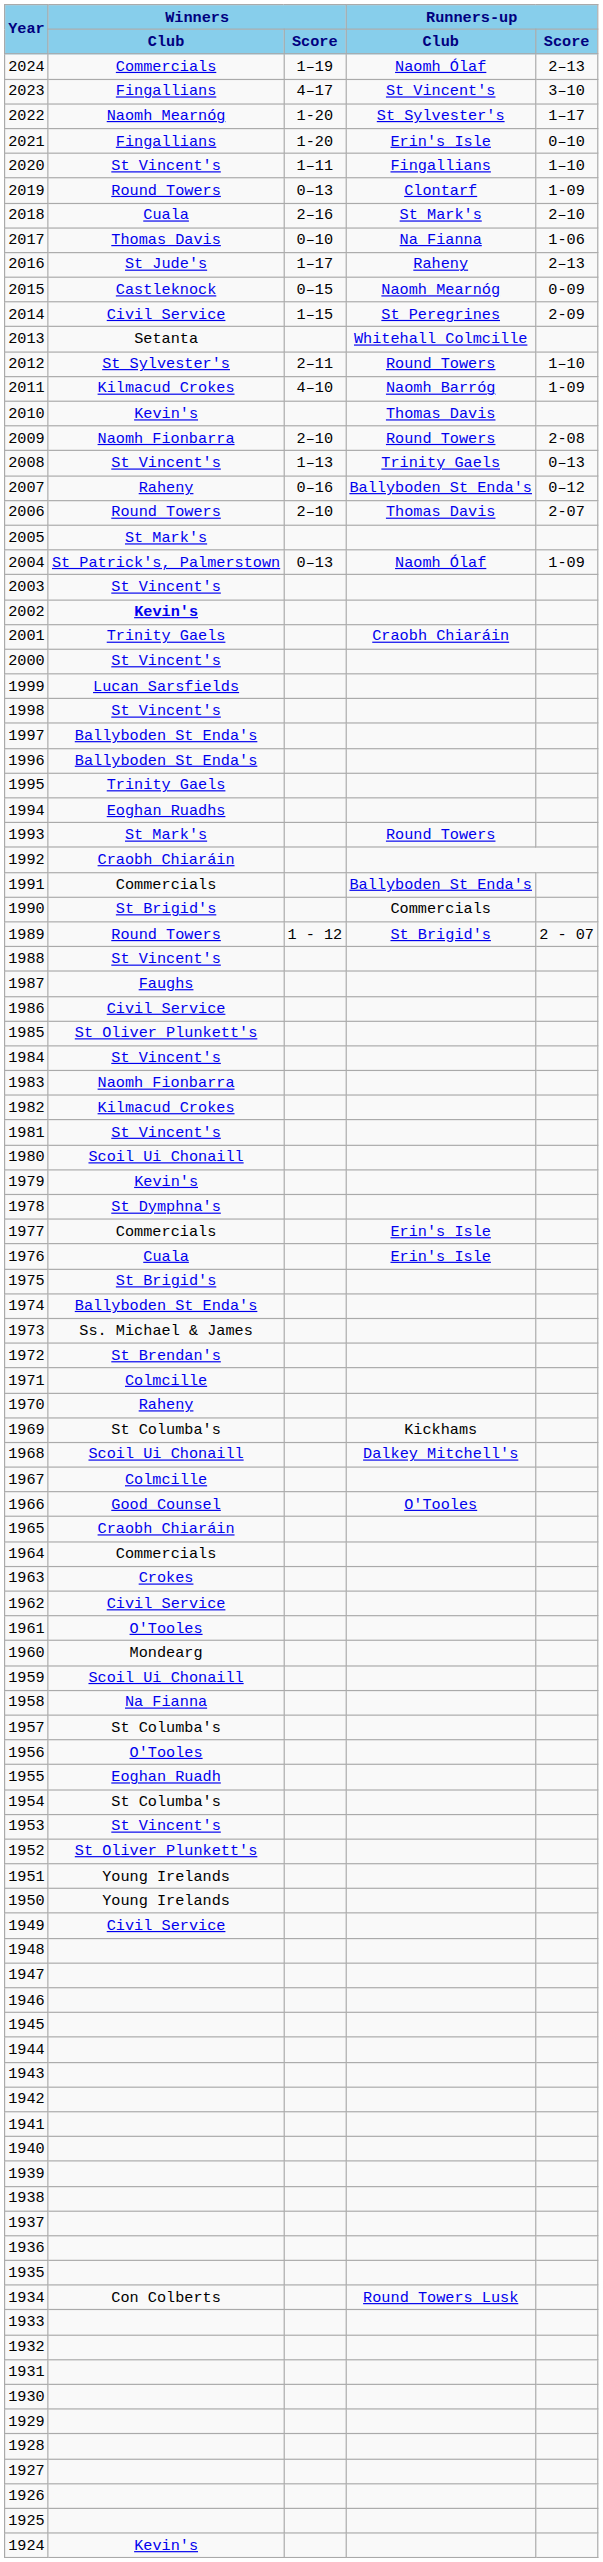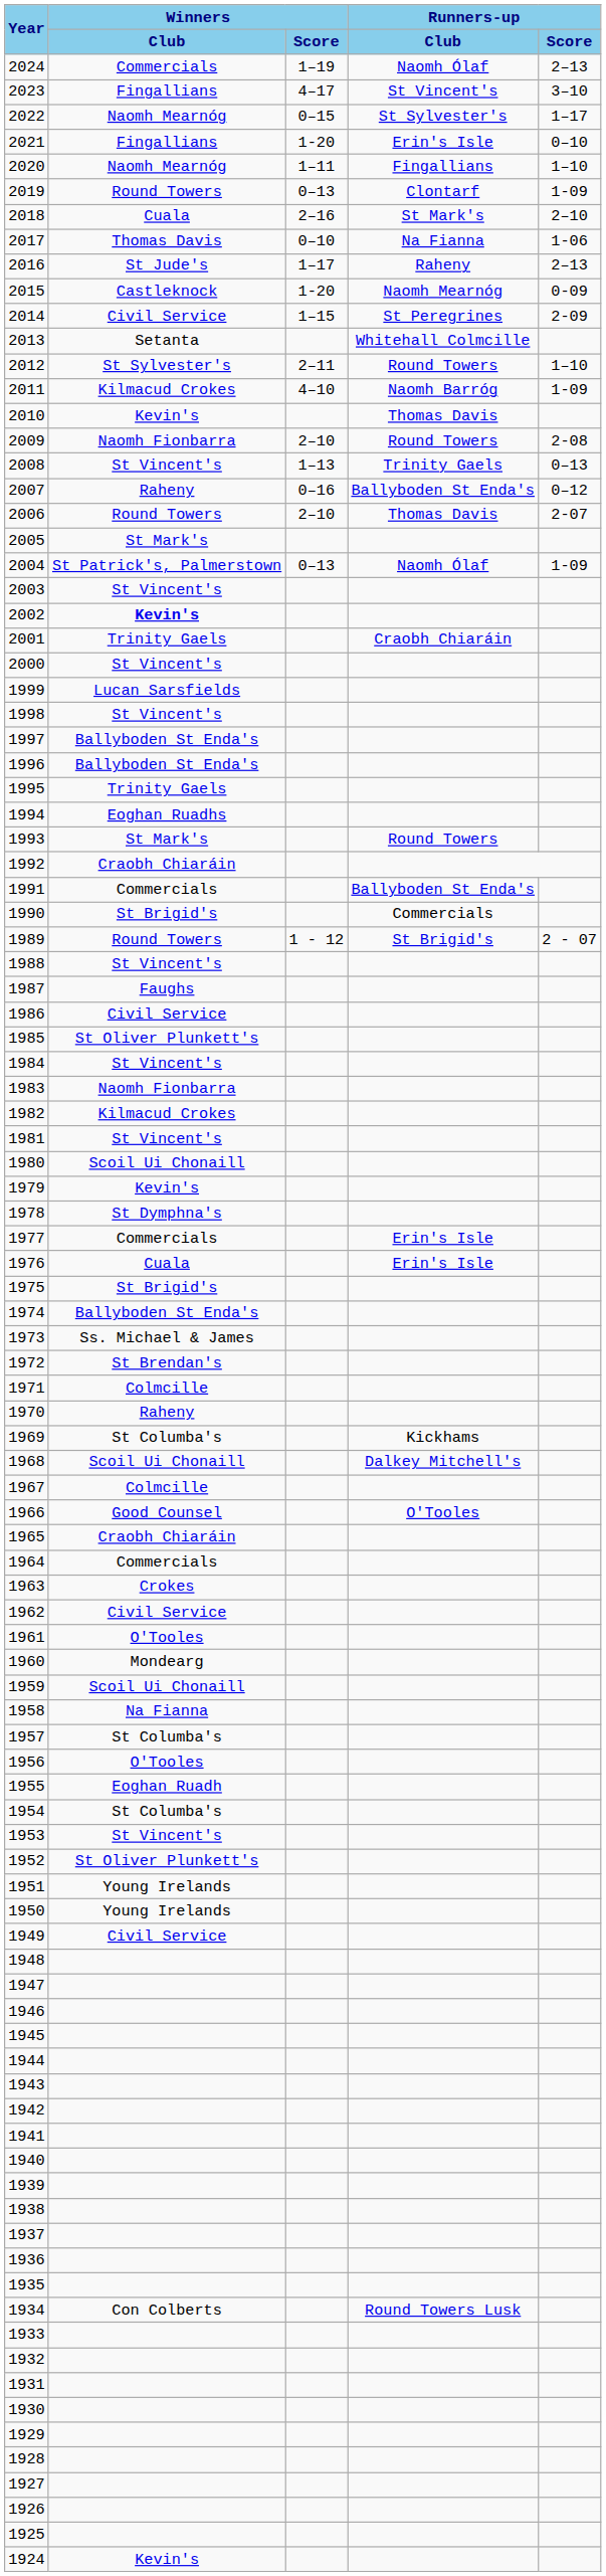2022 | Winners / Score: 1-20 -> 0–15
2020 | Winners / Club: St Vincent's -> Naomh Mearnóg
2015 | Winners / Score: 0–15 -> 1-20
